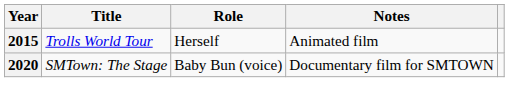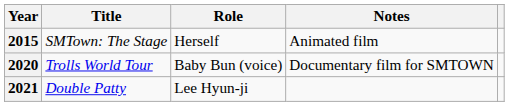2015 | Title: Trolls World Tour -> SMTown: The Stage
2020 | Title: SMTown: The Stage -> Trolls World Tour
+ row: 2021 | Double Patty | Lee Hyun-ji
